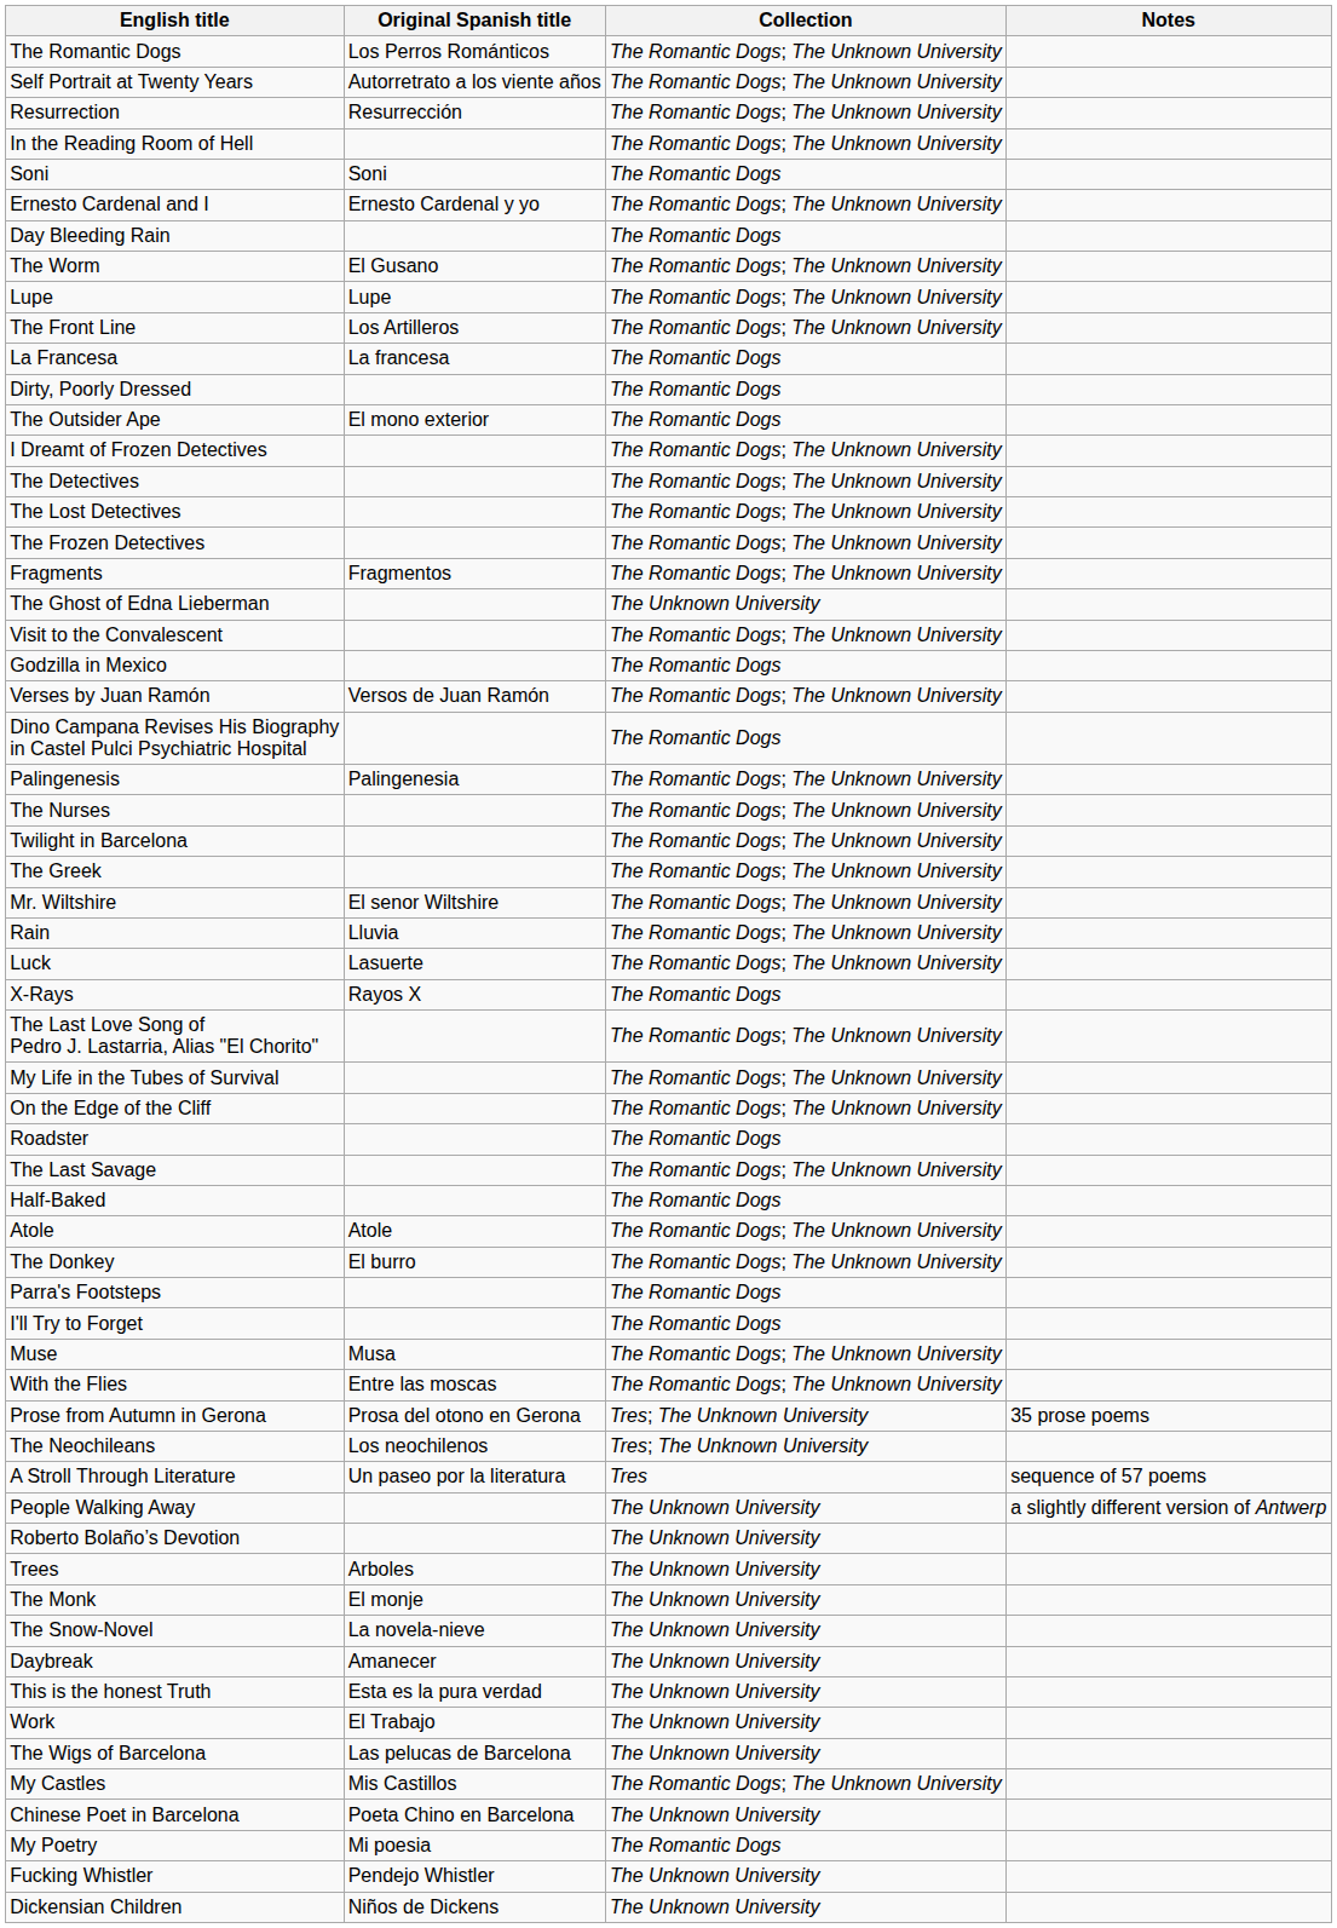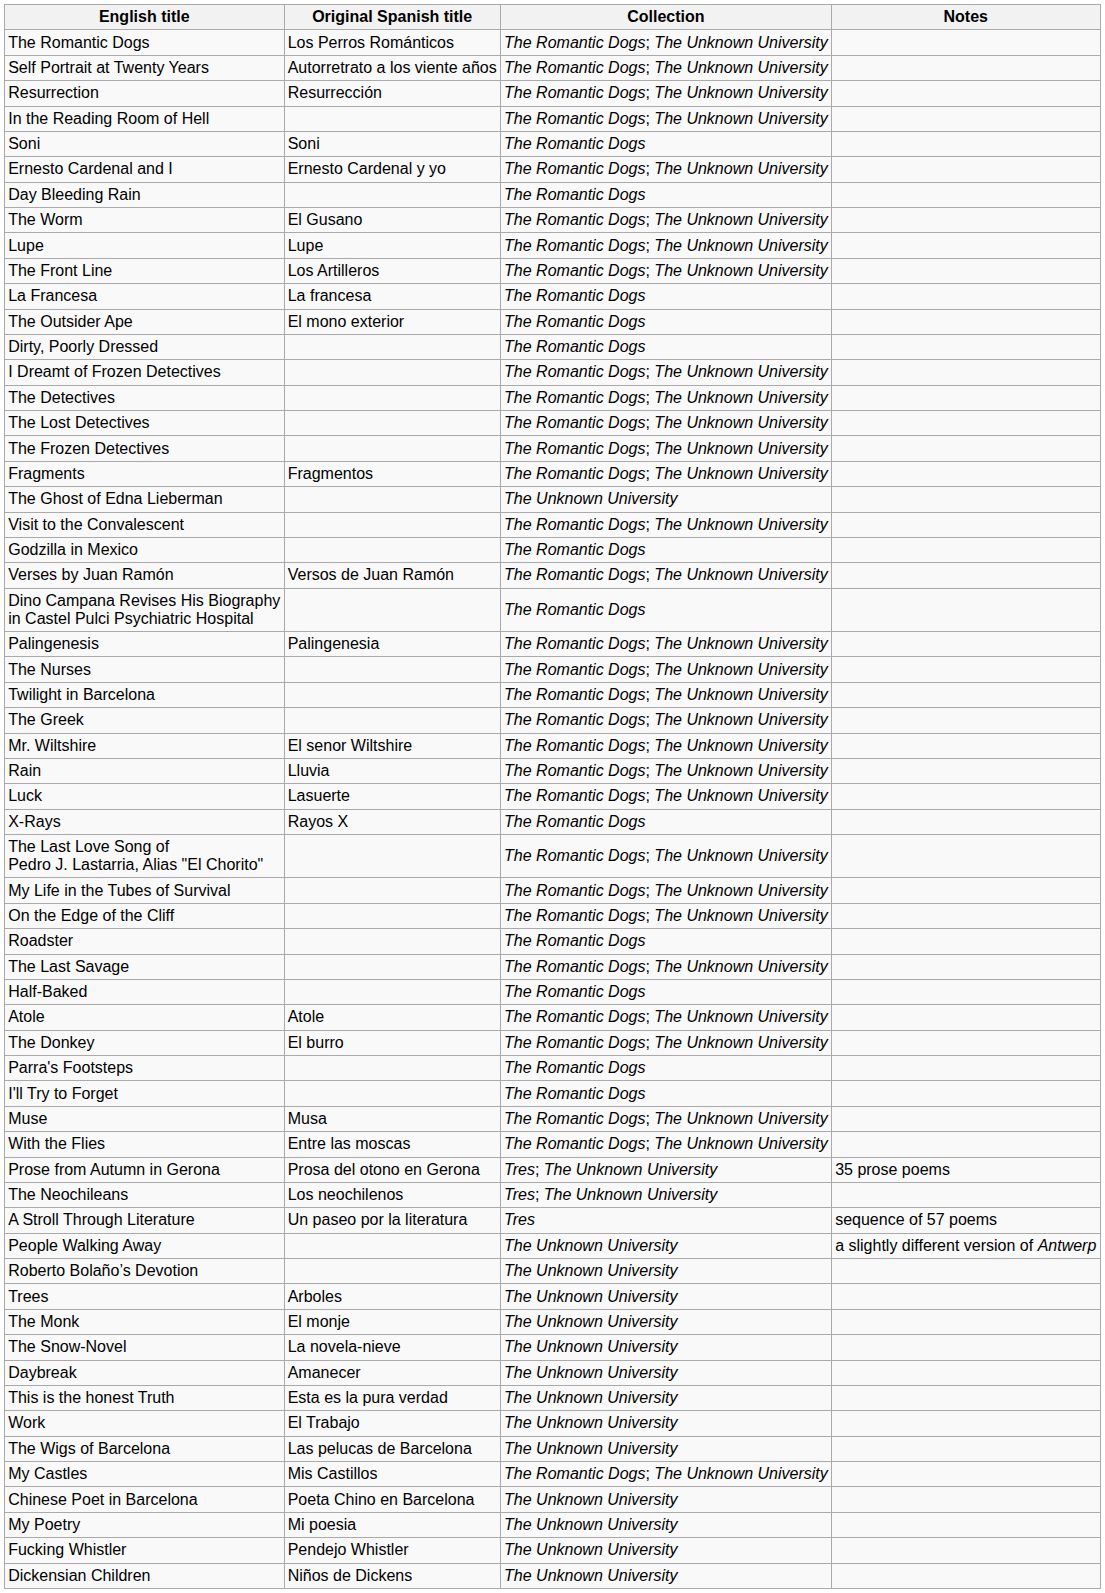rows swapped: The Outsider Ape <-> Dirty, Poorly Dressed
My Poetry | Collection: The Romantic Dogs -> The Unknown University
